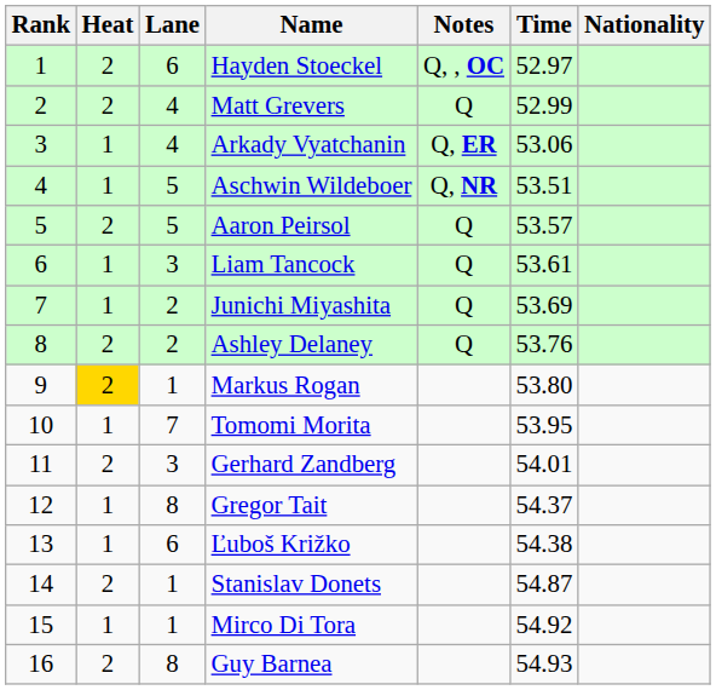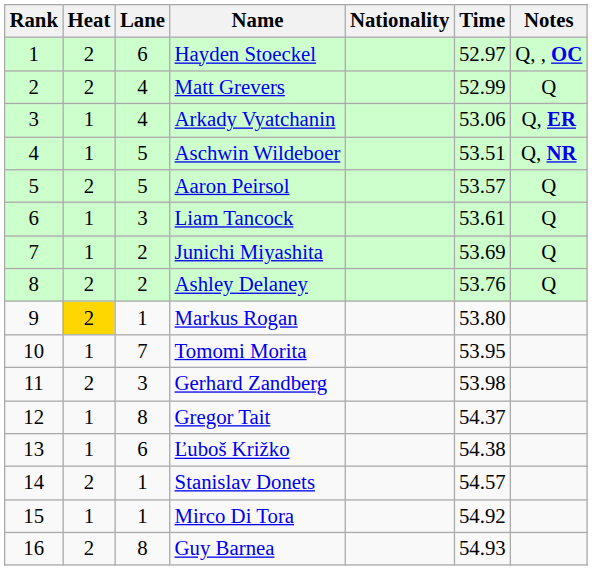columns swapped: Nationality <-> Notes
Gerhard Zandberg | Time: 54.01 -> 53.98
Stanislav Donets | Time: 54.87 -> 54.57
